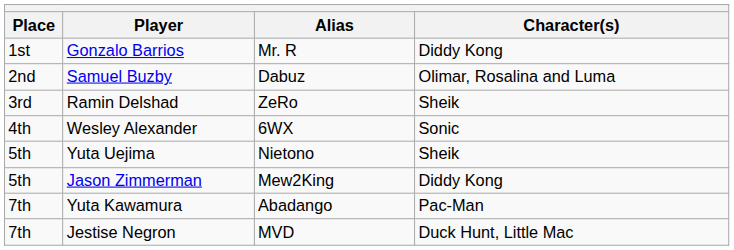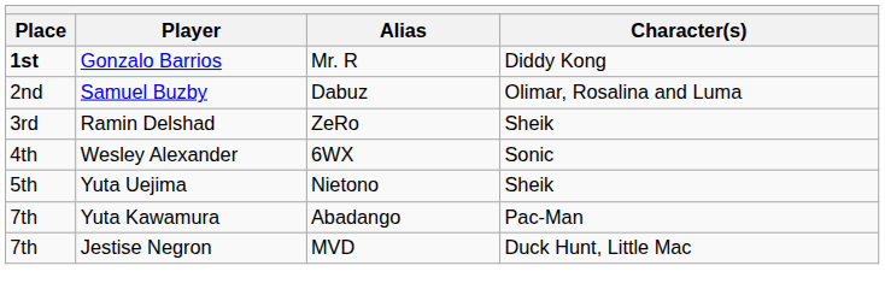Gonzalo Barrios | Place: normal -> bold
- row: 5th | Jason Zimmerman | Mew2King | Diddy Kong
